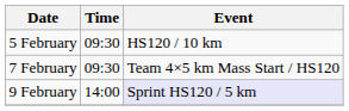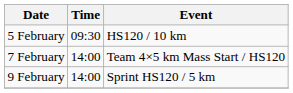7 February | Time: 09:30 -> 14:00
9 February | Event: lavender background -> no background
